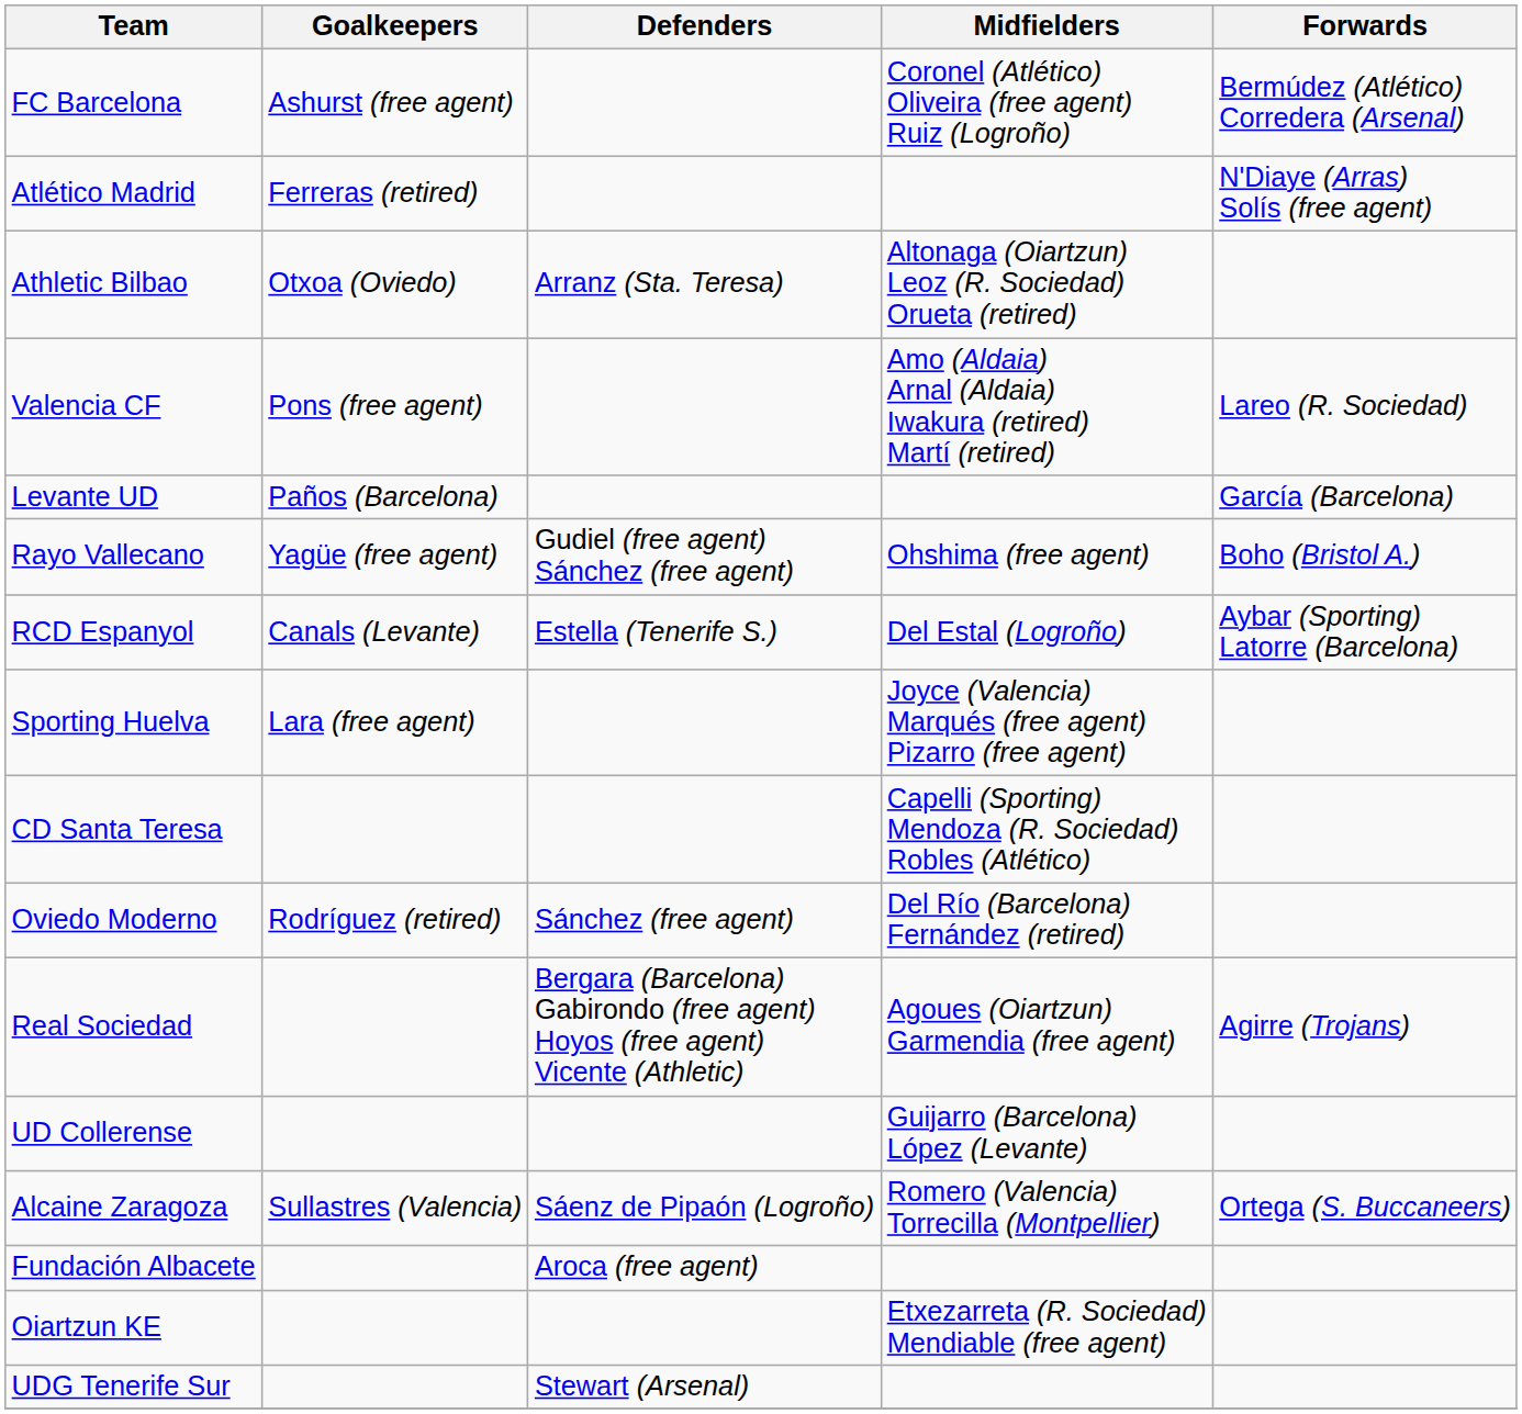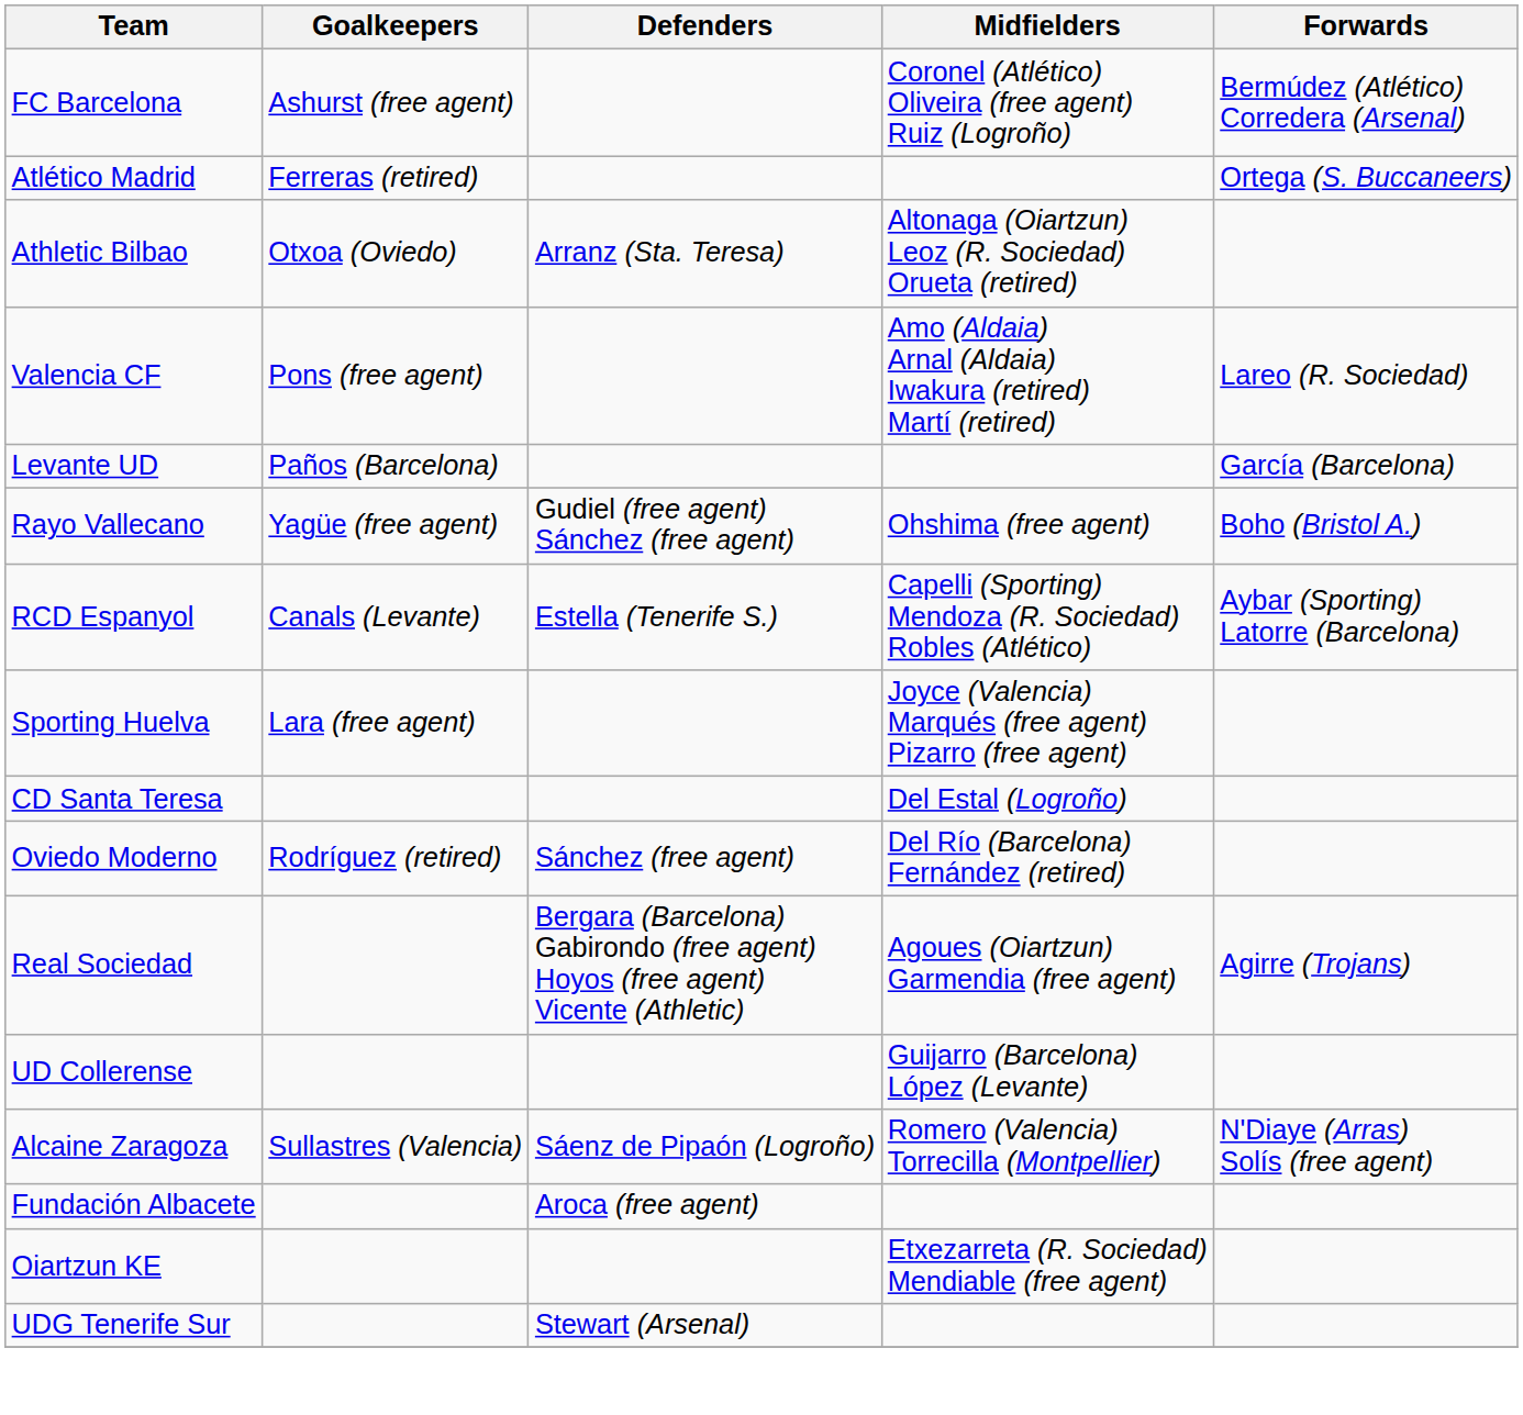Atlético Madrid | Forwards: N'Diaye (Arras) Solís (free agent) -> Ortega (S. Buccaneers)
RCD Espanyol | Midfielders: Del Estal (Logroño) -> Capelli (Sporting) Mendoza (R. Sociedad) Robles (Atlético)
CD Santa Teresa | Midfielders: Capelli (Sporting) Mendoza (R. Sociedad) Robles (Atlético) -> Del Estal (Logroño)
Alcaine Zaragoza | Forwards: Ortega (S. Buccaneers) -> N'Diaye (Arras) Solís (free agent)
